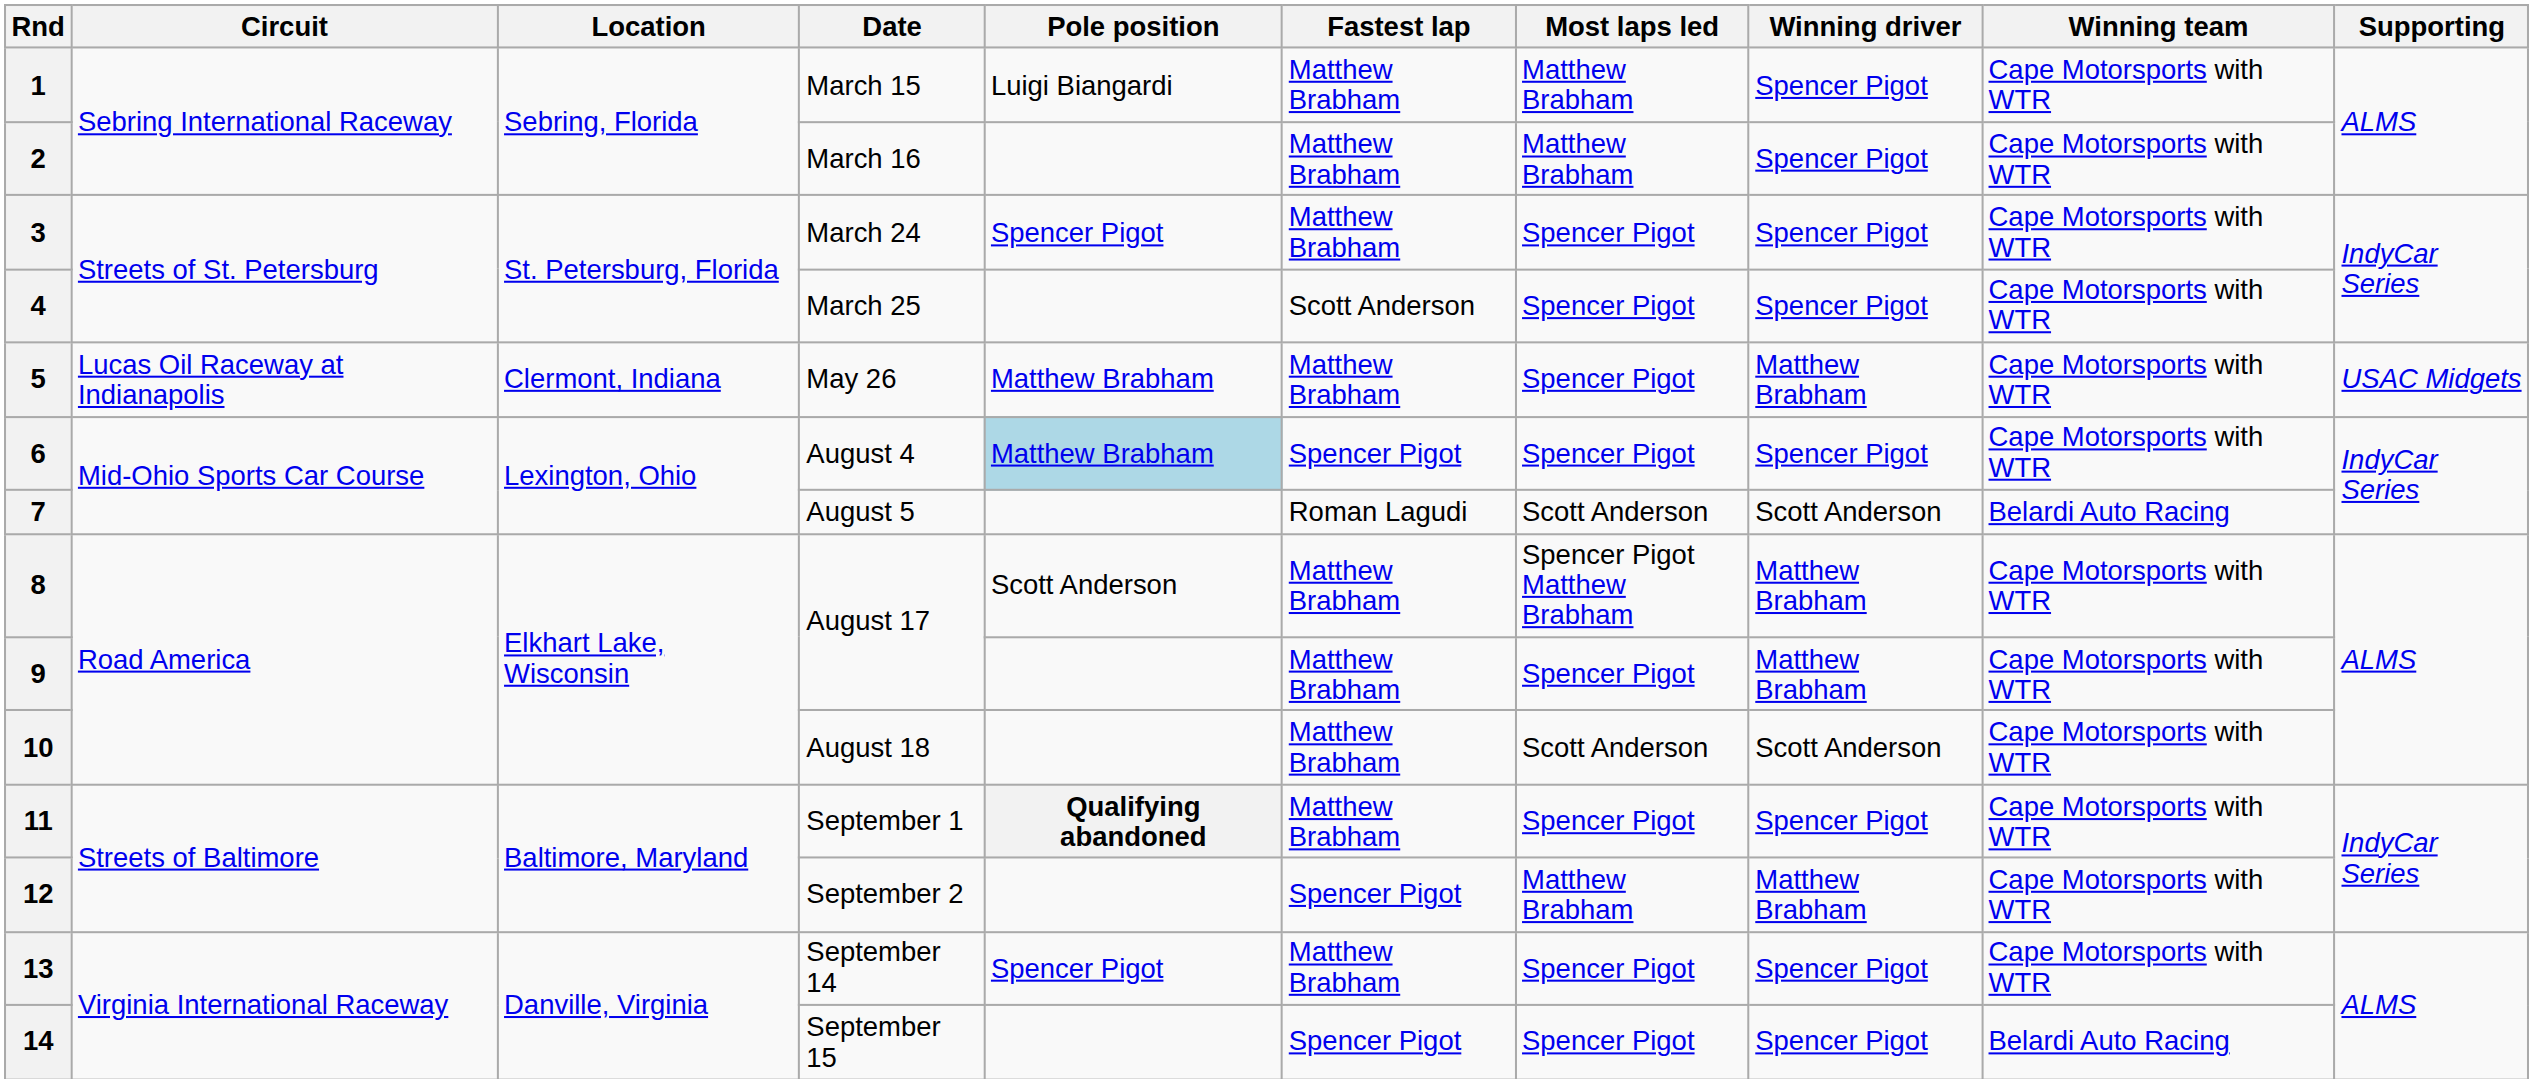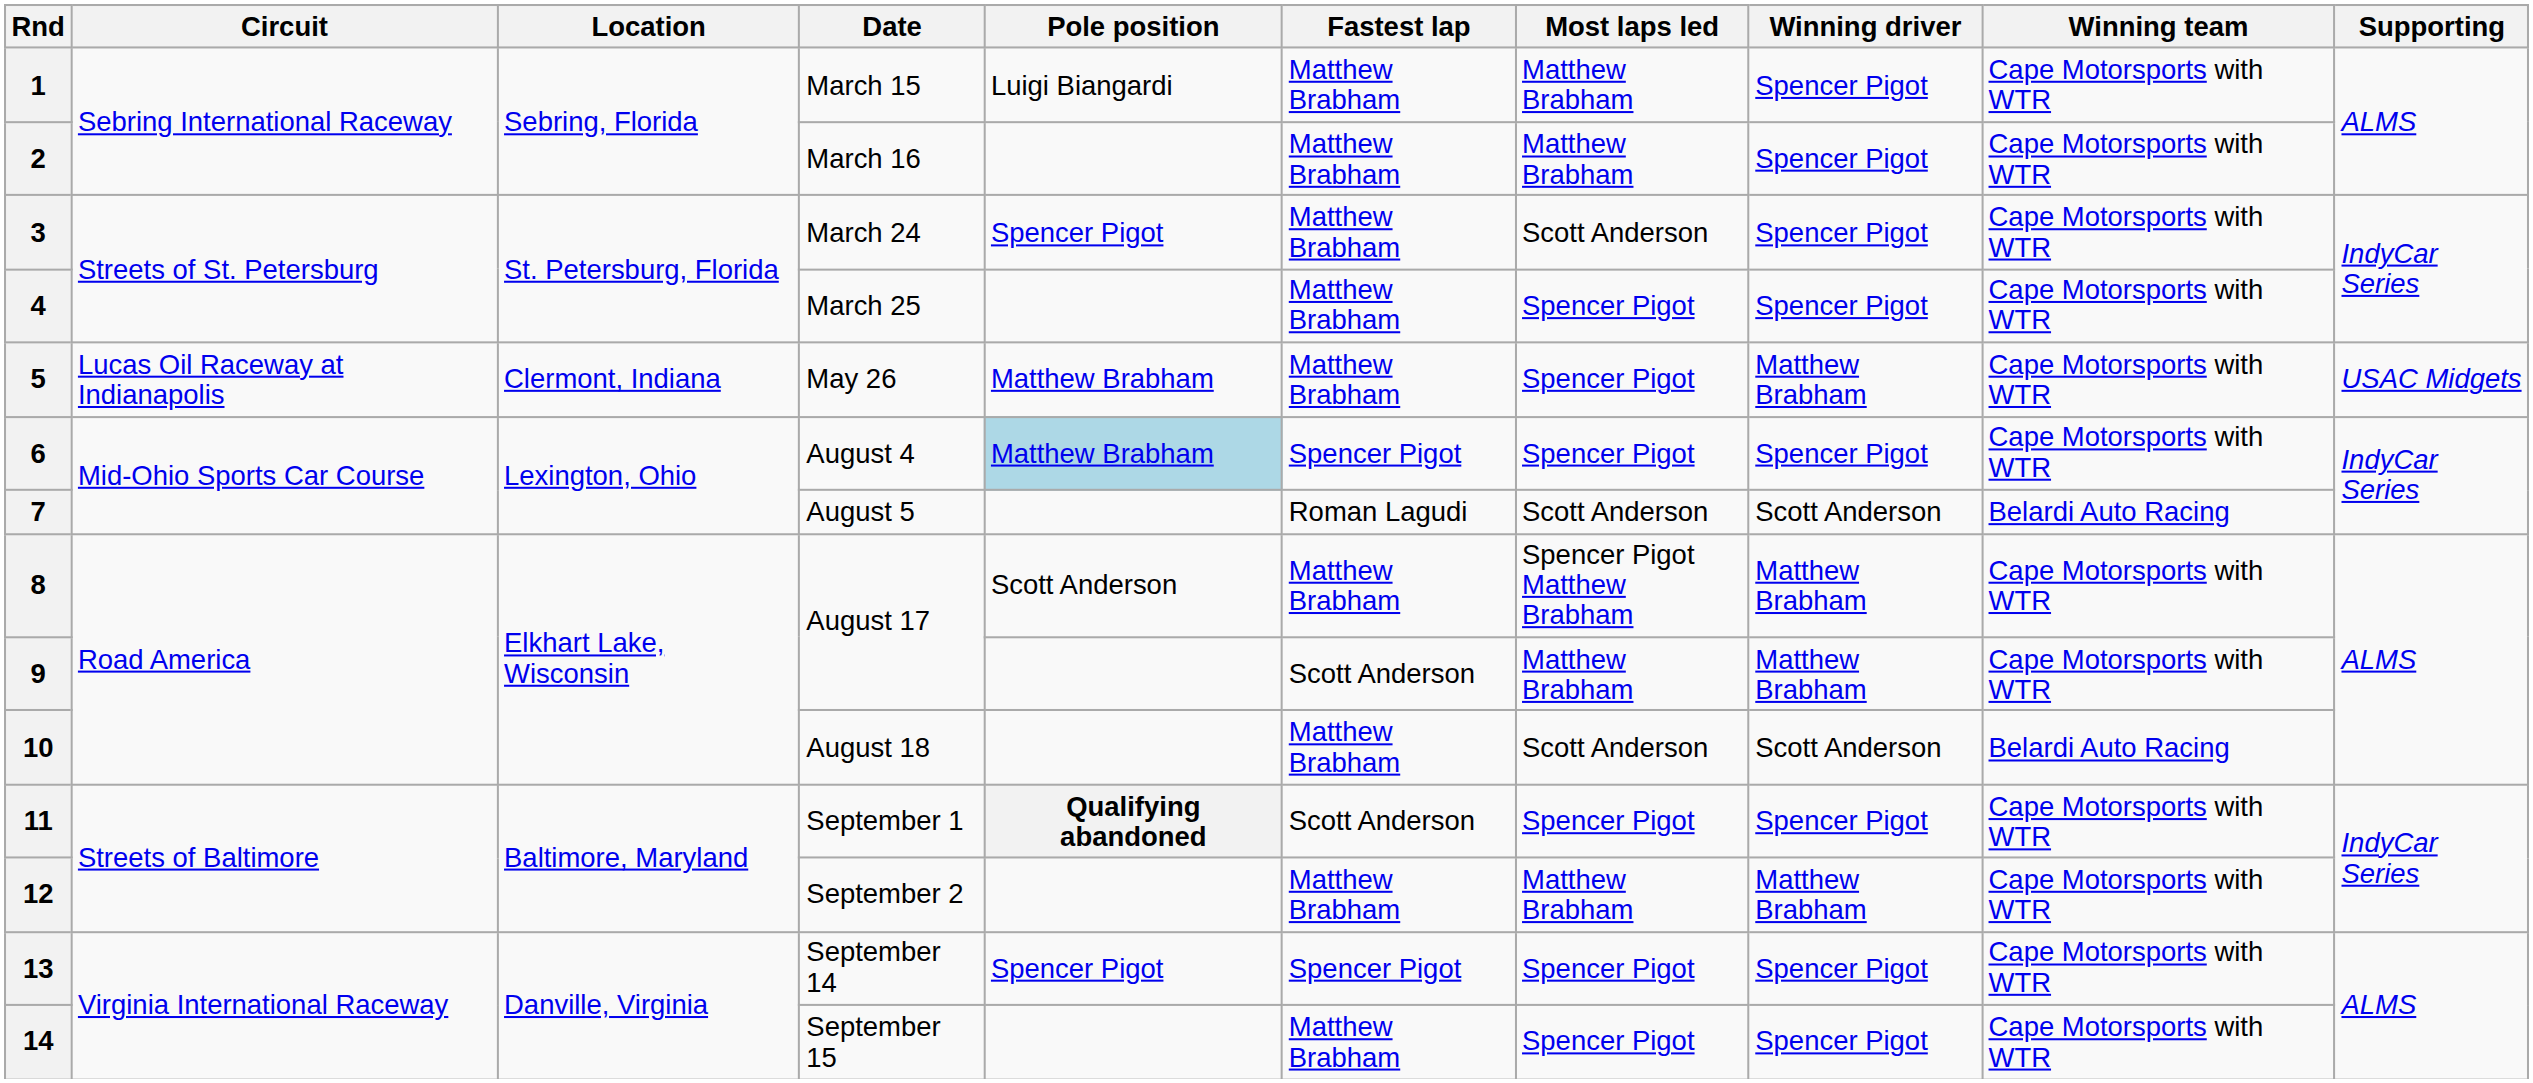3 | Most laps led: Spencer Pigot -> Scott Anderson
4 | Fastest lap: Scott Anderson -> Matthew Brabham
9 | Fastest lap: Matthew Brabham -> Scott Anderson
9 | Most laps led: Spencer Pigot -> Matthew Brabham
10 | Winning team: Cape Motorsports with WTR -> Belardi Auto Racing
11 | Fastest lap: Matthew Brabham -> Scott Anderson
12 | Fastest lap: Spencer Pigot -> Matthew Brabham
13 | Fastest lap: Matthew Brabham -> Spencer Pigot
14 | Fastest lap: Spencer Pigot -> Matthew Brabham
14 | Winning team: Belardi Auto Racing -> Cape Motorsports with WTR
